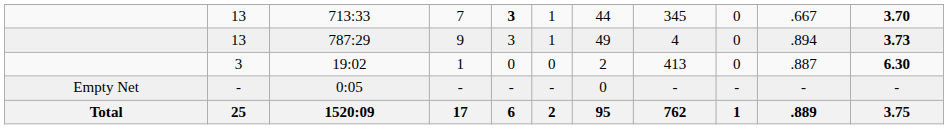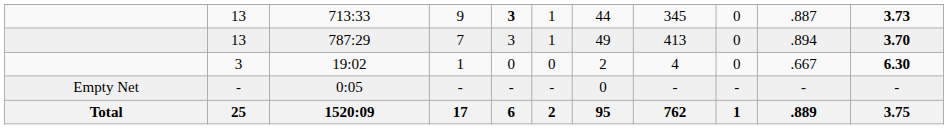713:33 | column 4: 7 -> 9
713:33 | column 10: .667 -> .887
713:33 | column 11: 3.70 -> 3.73
787:29 | column 4: 9 -> 7
787:29 | column 8: 4 -> 413
787:29 | column 11: 3.73 -> 3.70
19:02 | column 8: 413 -> 4
19:02 | column 10: .887 -> .667
